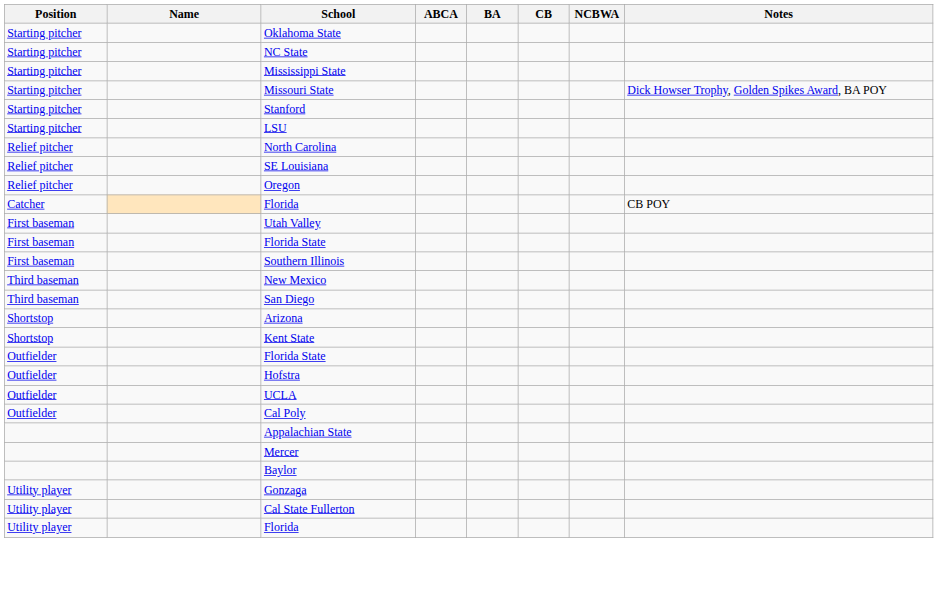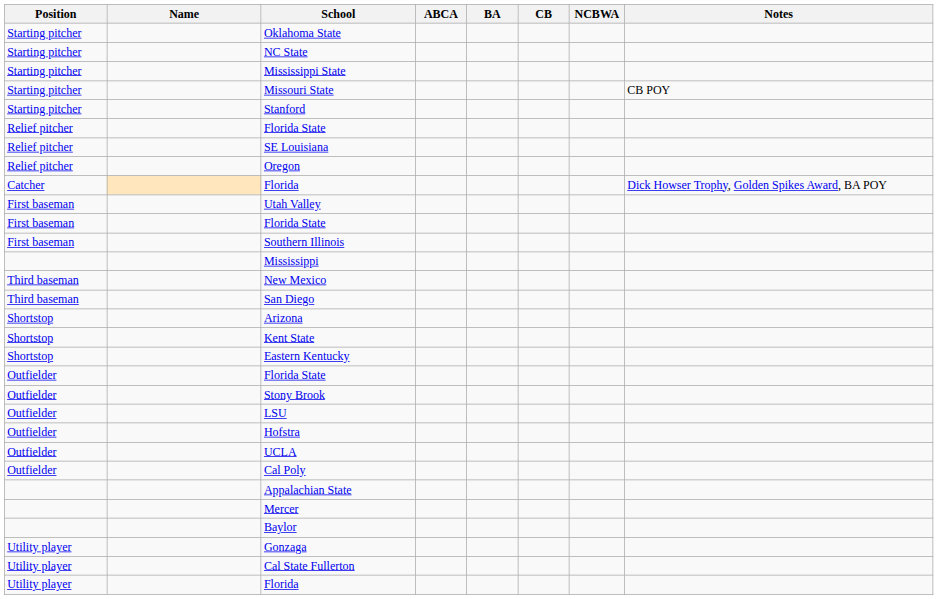Missouri State | Notes: Dick Howser Trophy, Golden Spikes Award, BA POY -> CB POY
- row: Starting pitcher | LSU
+ row: Relief pitcher | Florida State
- row: Relief pitcher | North Carolina
Catcher / Florida | Notes: CB POY -> Dick Howser Trophy, Golden Spikes Award, BA POY
+ row: Mississippi
+ row: Shortstop | Eastern Kentucky
+ row: Outfielder | Stony Brook
+ row: Outfielder | LSU
